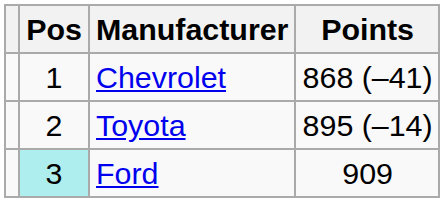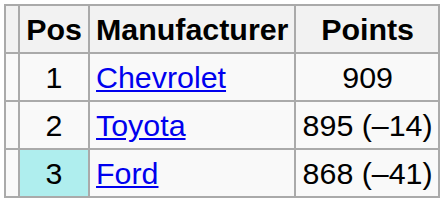Chevrolet | Points: 868 (–41) -> 909
Ford | Points: 909 -> 868 (–41)
